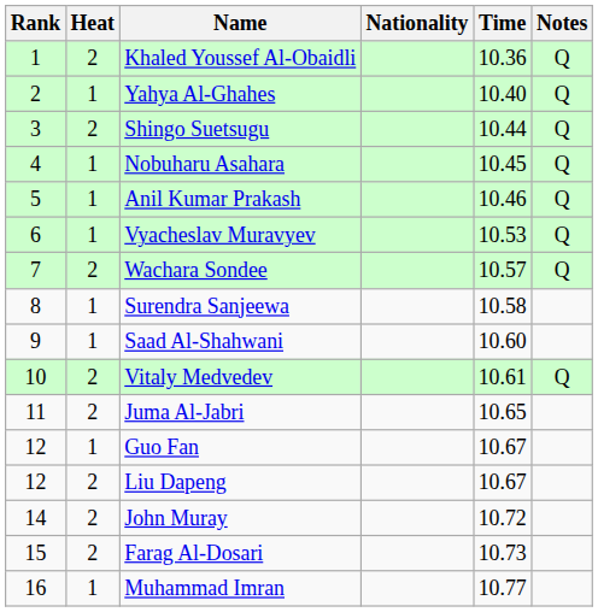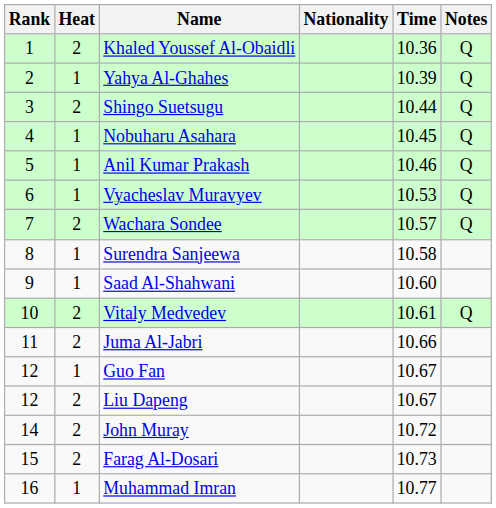Yahya Al-Ghahes | Time: 10.40 -> 10.39
Juma Al-Jabri | Time: 10.65 -> 10.66
